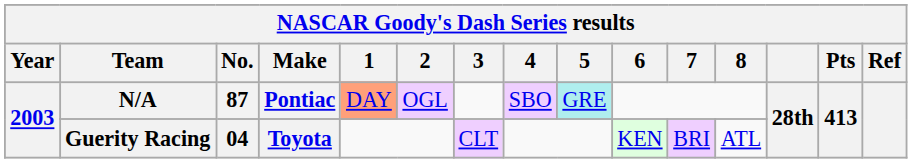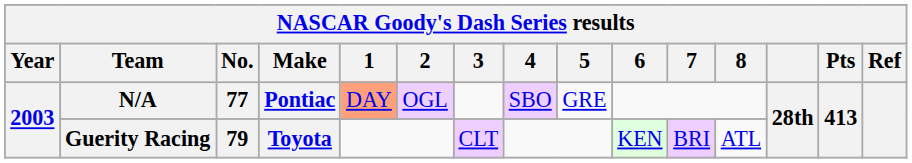N/A | No.: 87 -> 77
N/A | 5: paleturquoise background -> no background
Guerity Racing | No.: 04 -> 79
